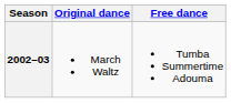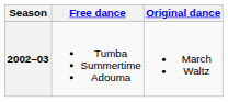columns swapped: Original dance <-> Free dance
